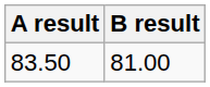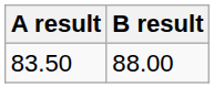83.50 | B result: 81.00 -> 88.00
